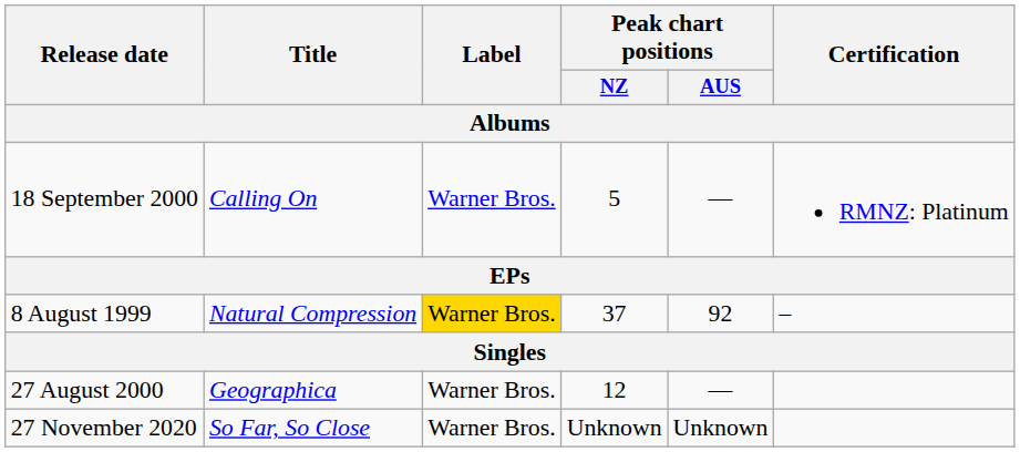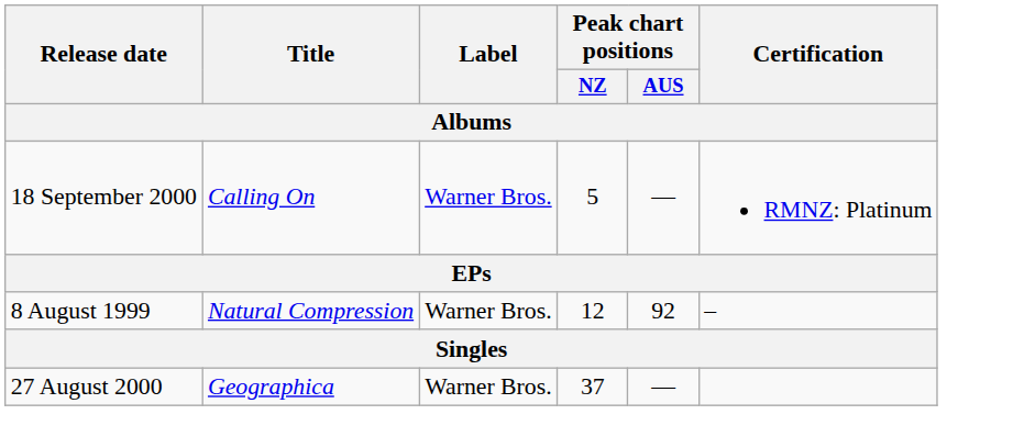8 August 1999 | Label: gold background -> no background
8 August 1999 | Peak chart positions / NZ: 37 -> 12
27 August 2000 | Peak chart positions / NZ: 12 -> 37
- row: 27 November 2020 | So Far, So Close | Warner Bros. | Unknown | Unknown
